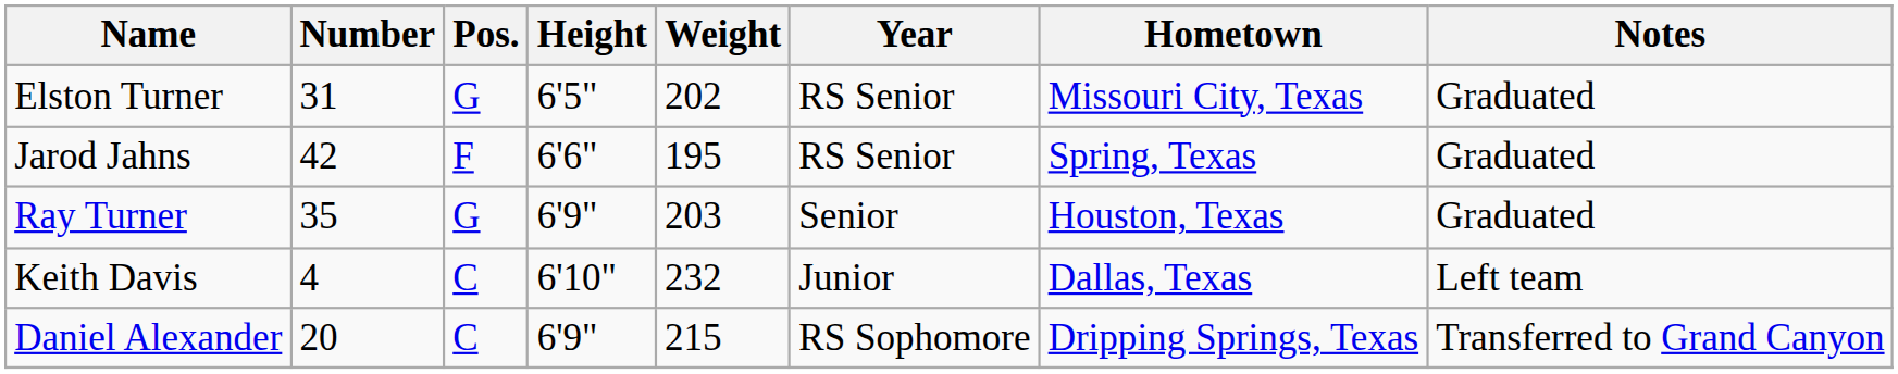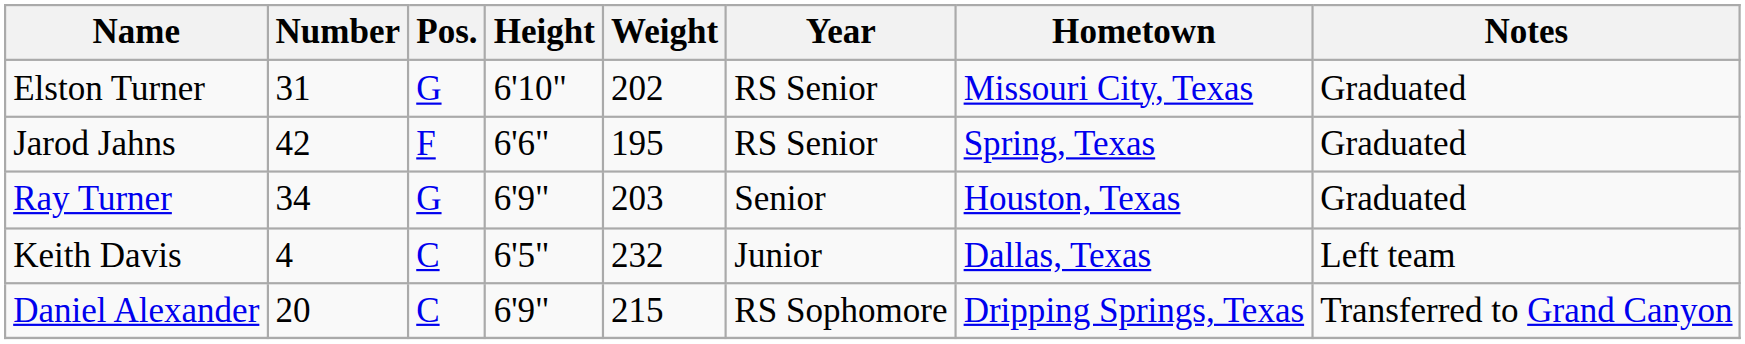Elston Turner | Height: 6'5" -> 6'10"
Ray Turner | Number: 35 -> 34
Keith Davis | Height: 6'10" -> 6'5"
